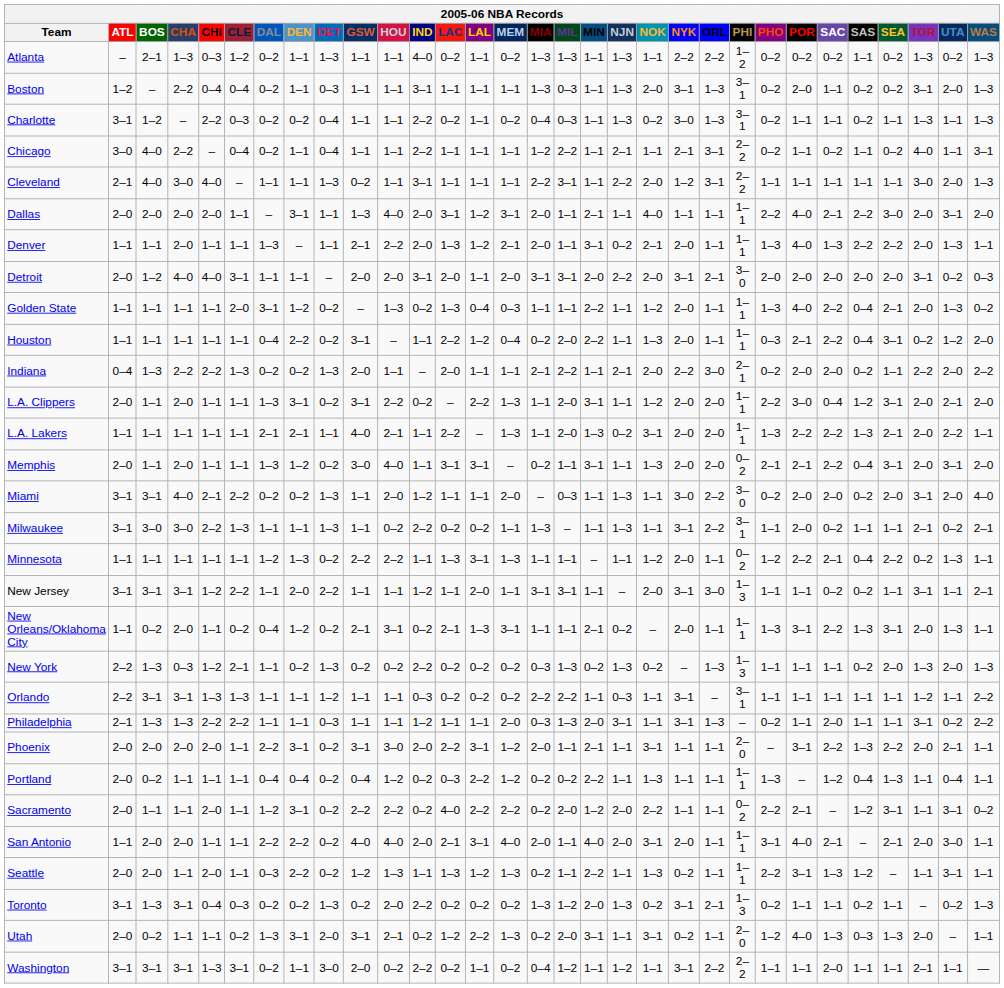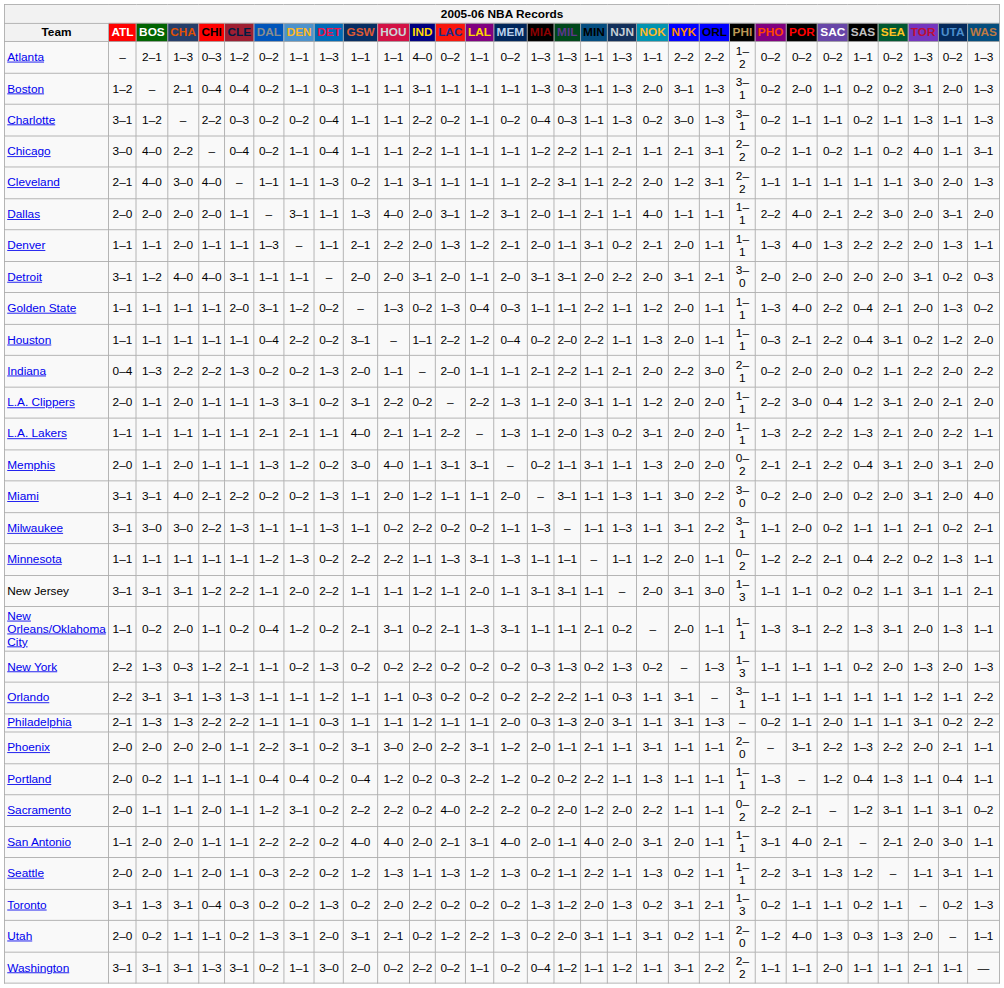Boston | CHA: 2–2 -> 2–1
Detroit | ATL: 2–0 -> 3–1
Miami | MIL: 0–3 -> 3–1
